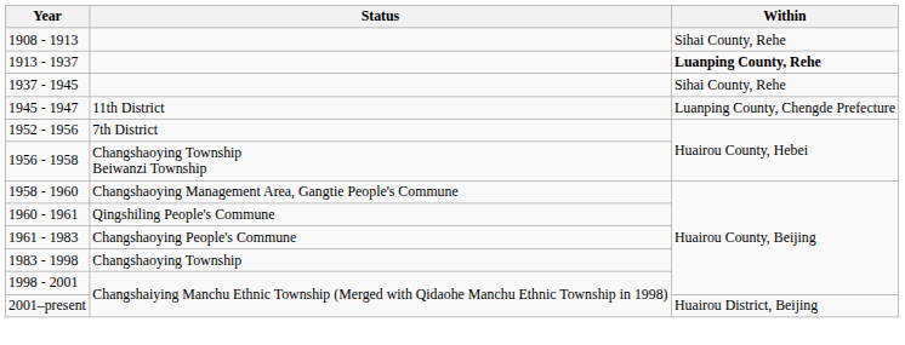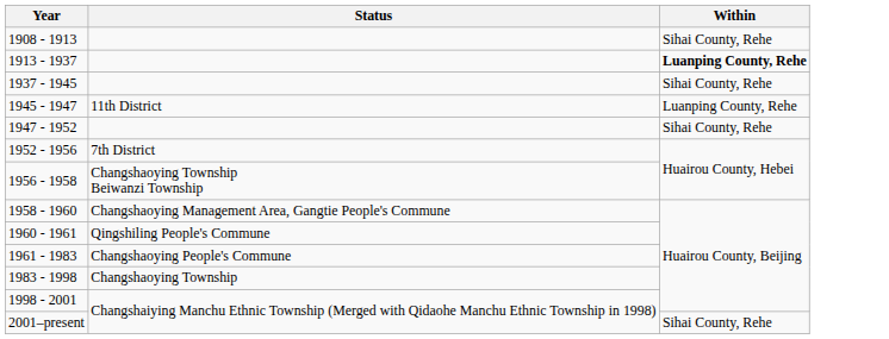1945 - 1947 | Within: Luanping County, Chengde Prefecture -> Luanping County, Rehe
+ row: 1947 - 1952 | Sihai County, Rehe
2001–present | Within: Huairou District, Beijing -> Sihai County, Rehe
